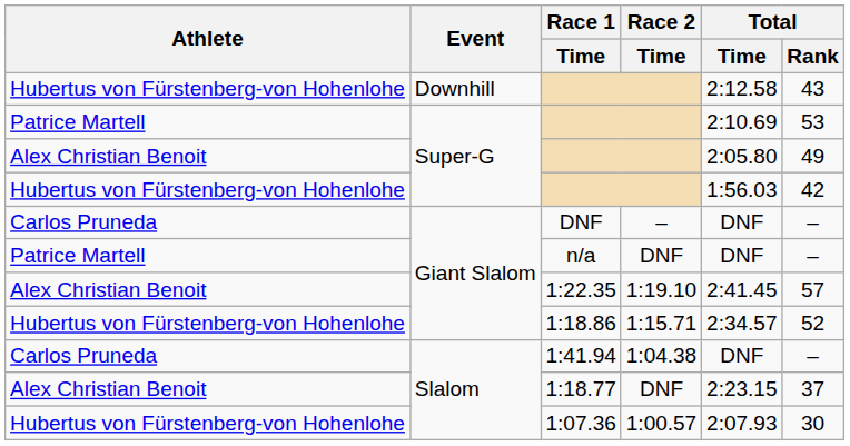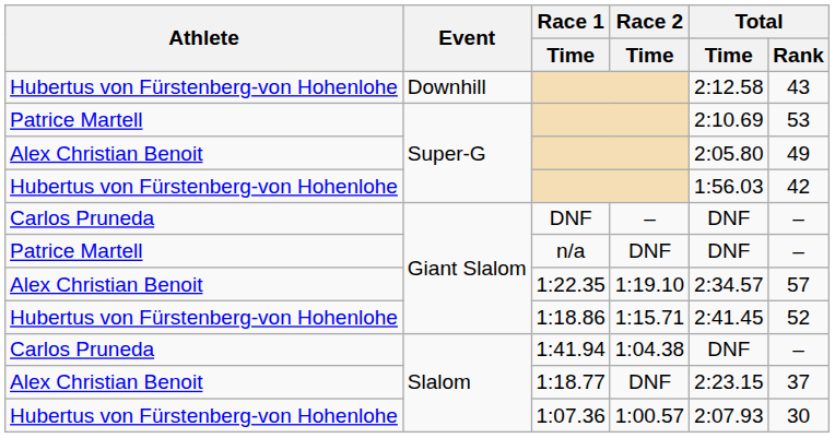1:22.35 | Total / Time: 2:41.45 -> 2:34.57
1:18.86 | Total / Time: 2:34.57 -> 2:41.45
